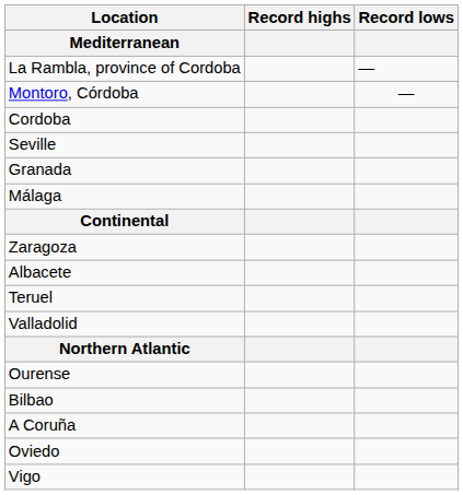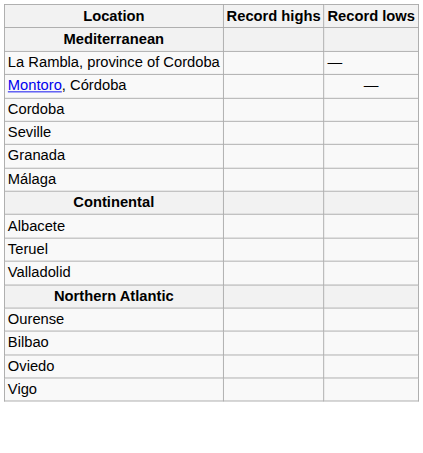- row: Zaragoza
- row: A Coruña
